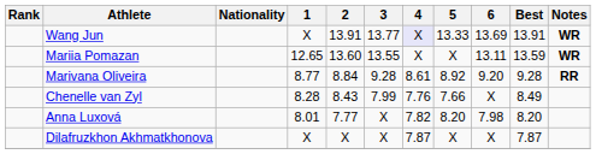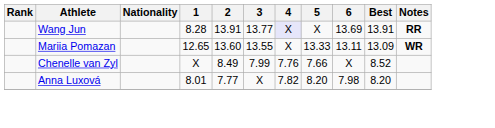Wang Jun | 1: X -> 8.28
Wang Jun | 5: 13.33 -> X
Wang Jun | Notes: WR -> RR
Mariia Pomazan | 5: X -> 13.33
Mariia Pomazan | Best: 13.59 -> 13.09
- row: Marivana Oliveira | 8.77 | 8.84 | 9.28 | 8.61 | 8.92 | 9.20 | 9.28 | RR
Chenelle van Zyl | 1: 8.28 -> X
Chenelle van Zyl | 2: 8.43 -> 8.49
Chenelle van Zyl | Best: 8.49 -> 8.52
- row: Dilafruzkhon Akhmatkhonova | X | X | X | 7.87 | X | X | 7.87
